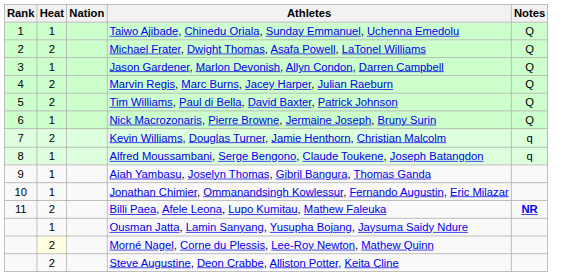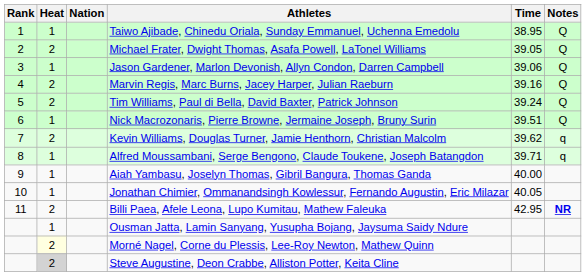+ column: Time | 38.95 | 39.05 | 39.06 | 39.16 | 39.24 | 39.51 | 39.62 | 39.71 | 40.00 | 40.05 | 42.95
Steve Augustine, Deon Crabbe, Alliston Potter, Keita Cline | Heat: no background -> lightgrey background
